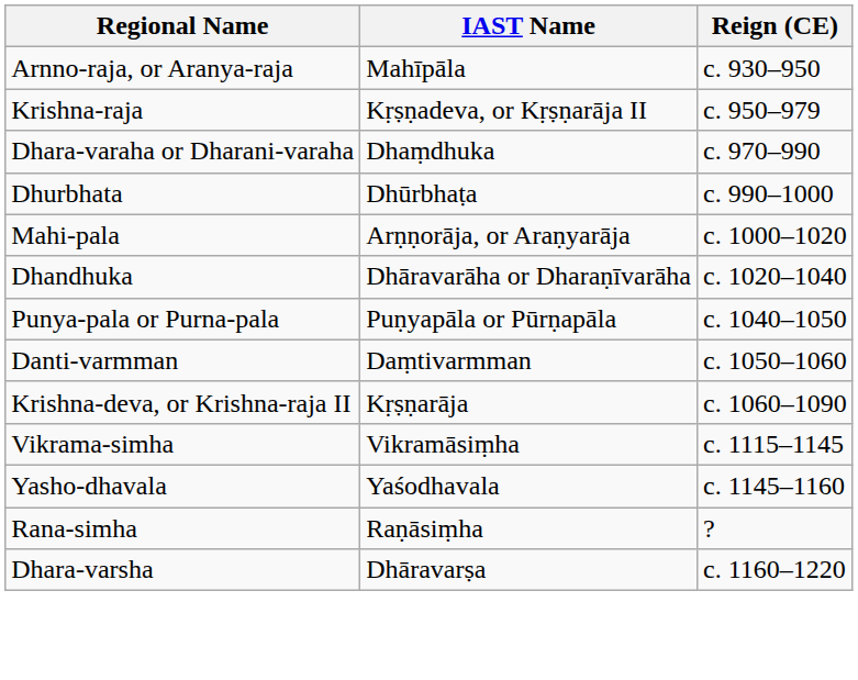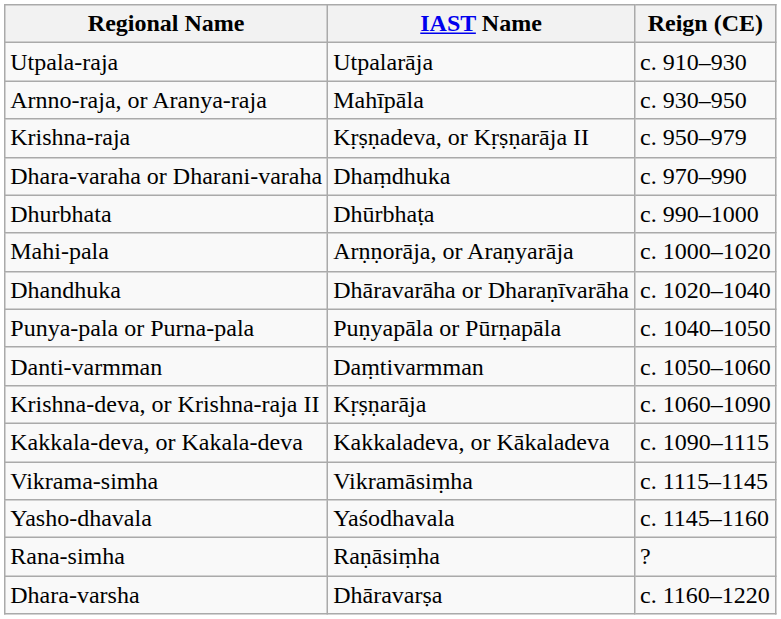+ row: Utpala-raja | Utpalarāja | c. 910–930
+ row: Kakkala-deva, or Kakala-deva | Kakkaladeva, or Kākaladeva | c. 1090–1115
